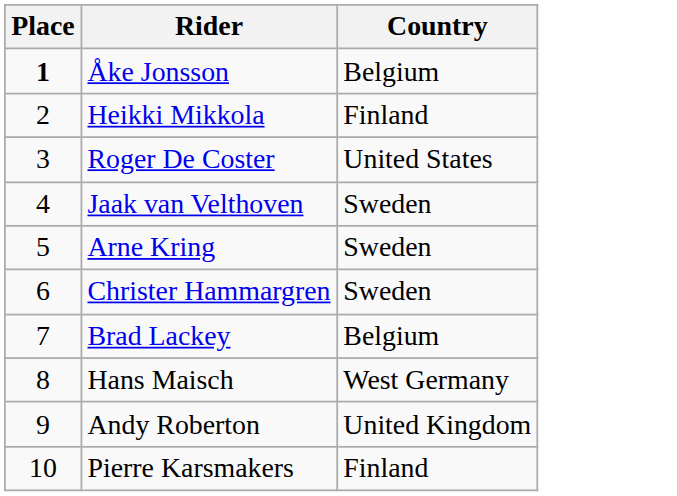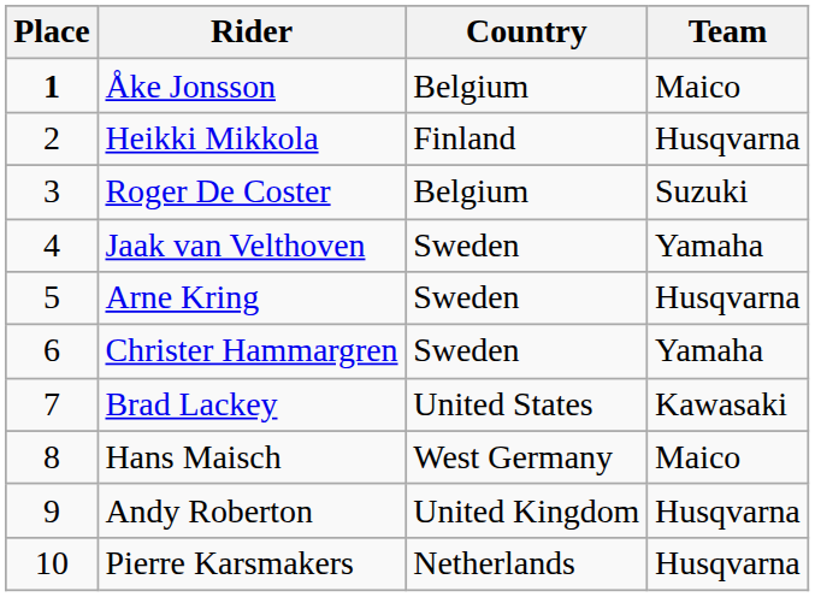+ column: Team | Maico | Husqvarna | Suzuki | Yamaha | Husqvarna | Yamaha | Kawasaki | Maico | Husqvarna | Husqvarna
Roger De Coster | Country: United States -> Belgium
Brad Lackey | Country: Belgium -> United States
Pierre Karsmakers | Country: Finland -> Netherlands
